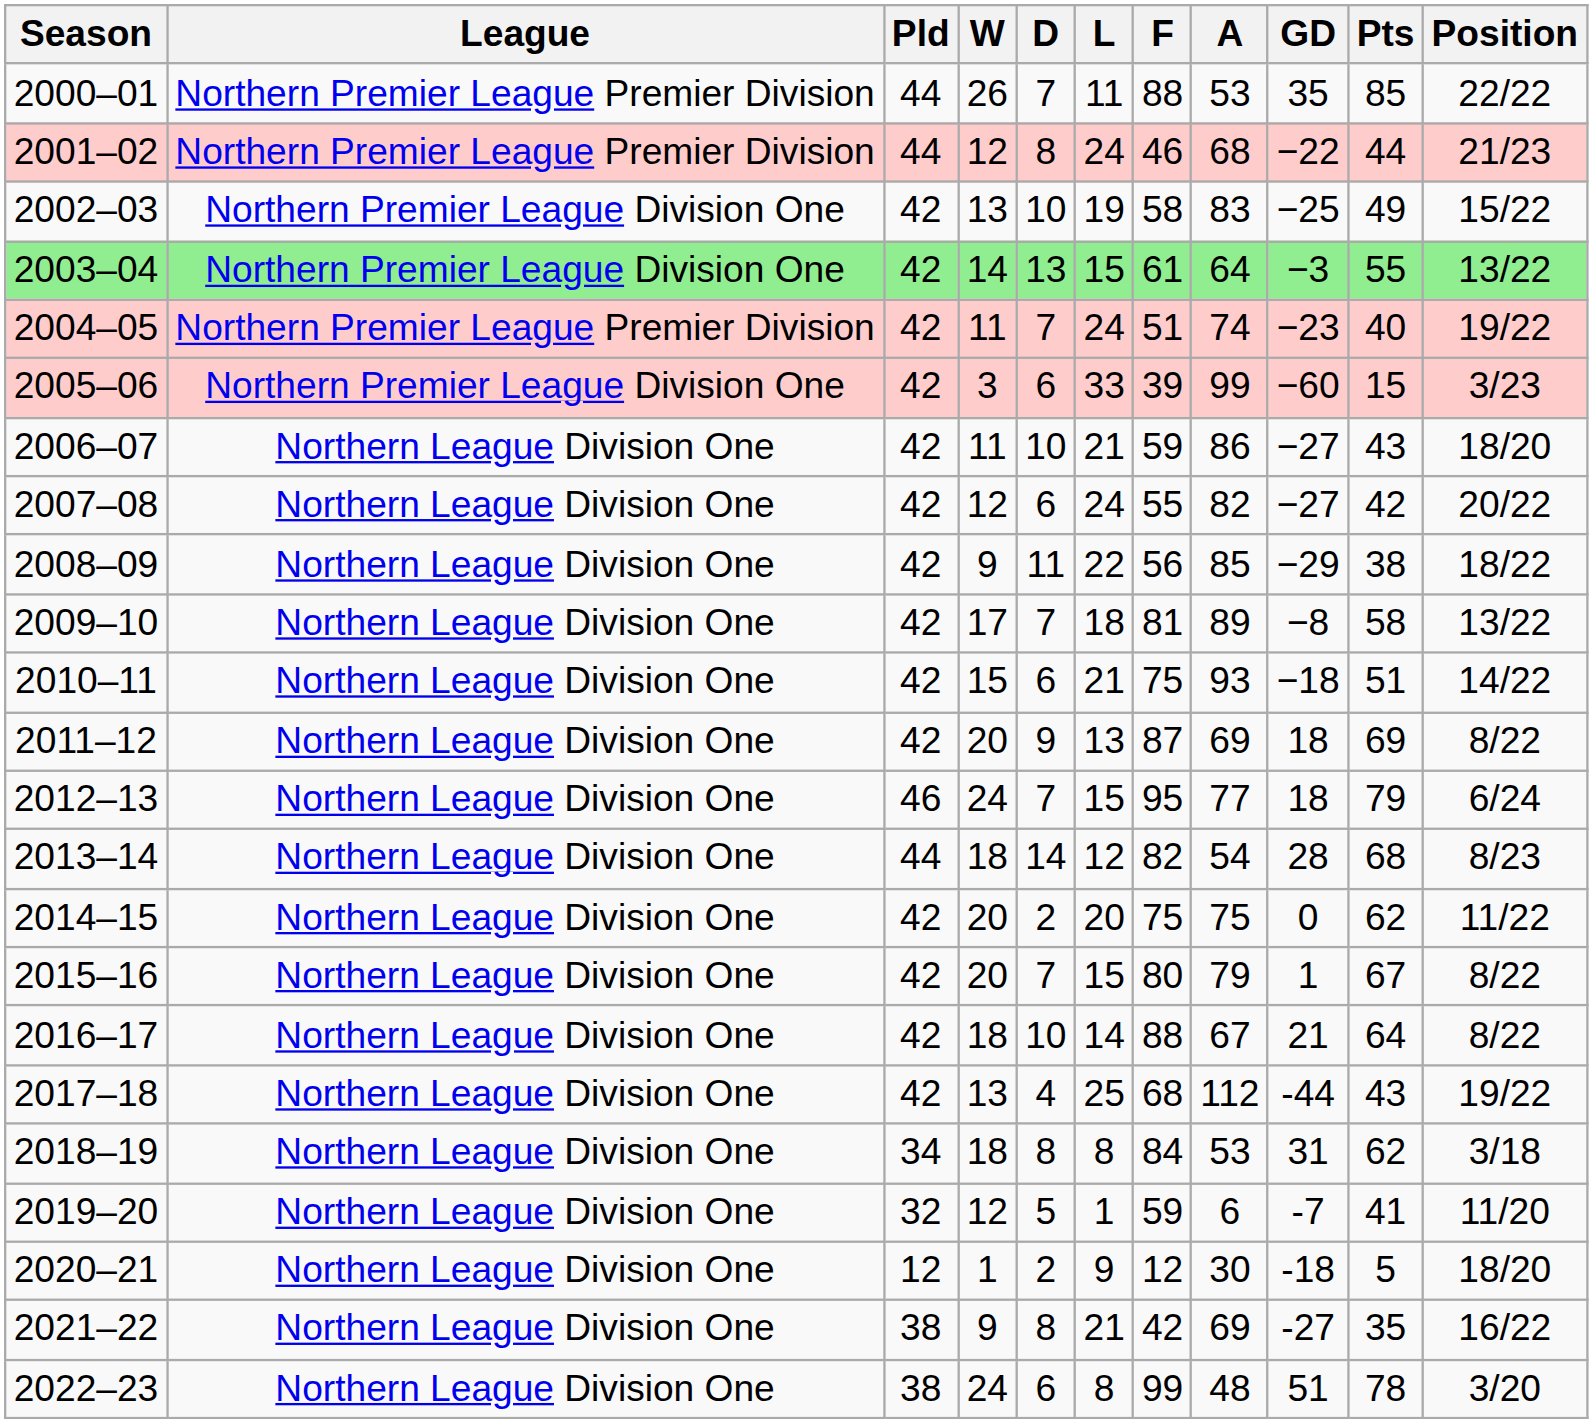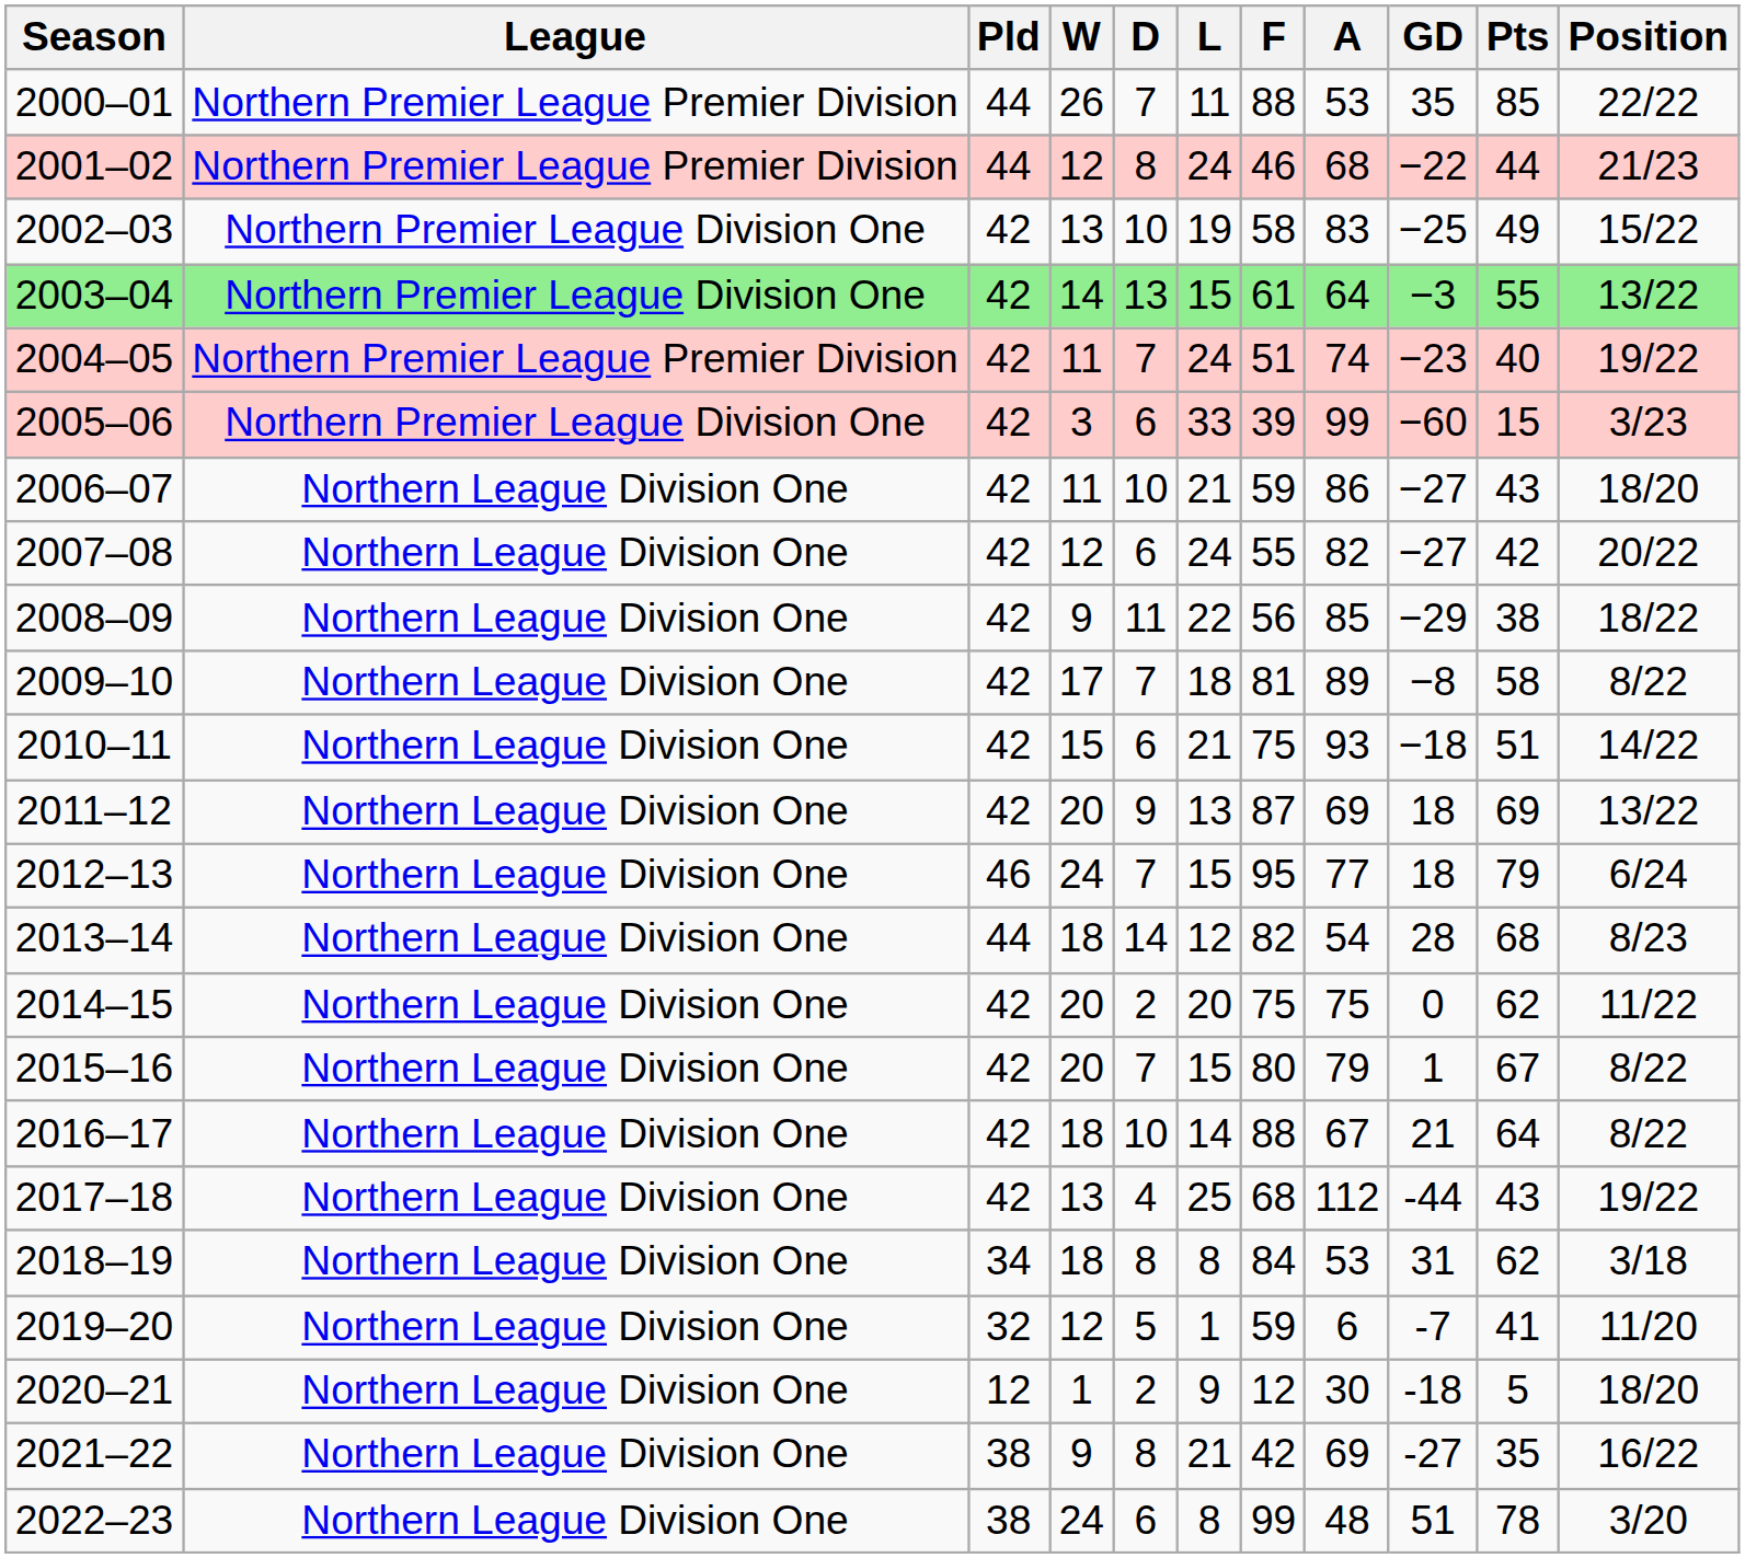2009–10 | Position: 13/22 -> 8/22
2011–12 | Position: 8/22 -> 13/22
